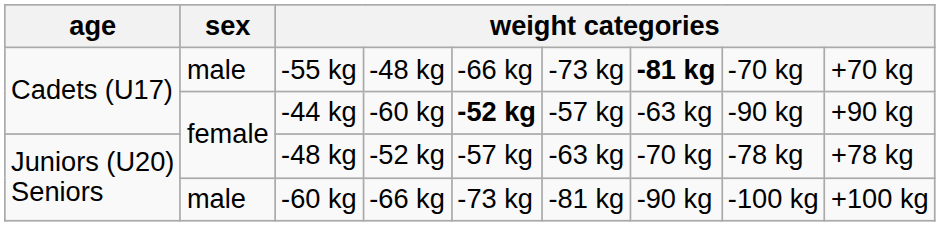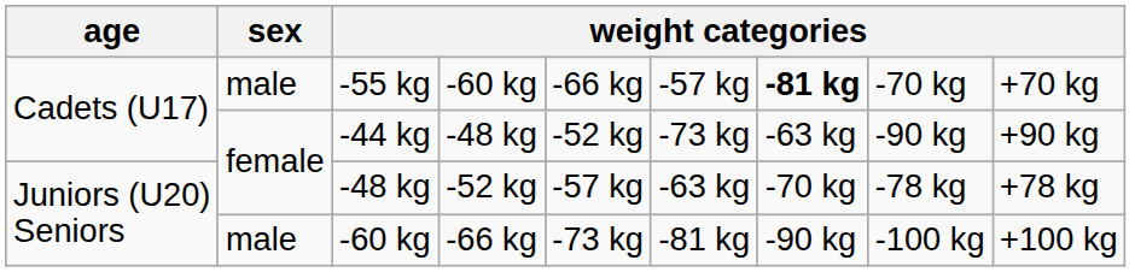-55 kg | column 4: -48 kg -> -60 kg
-55 kg | column 6: -73 kg -> -57 kg
-44 kg | column 4: -60 kg -> -48 kg
-44 kg | column 5: bold -> normal
-44 kg | column 6: -57 kg -> -73 kg
